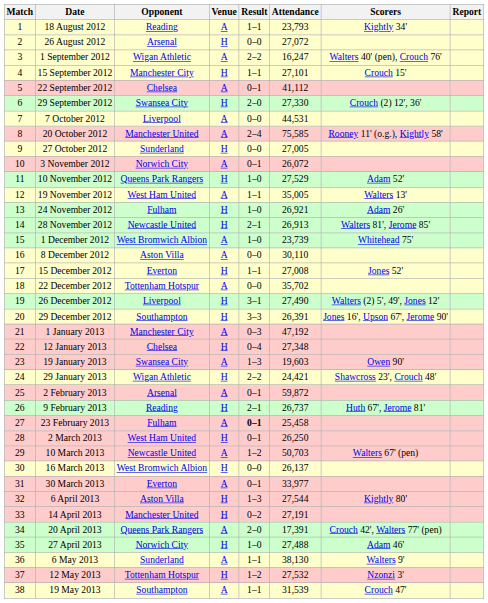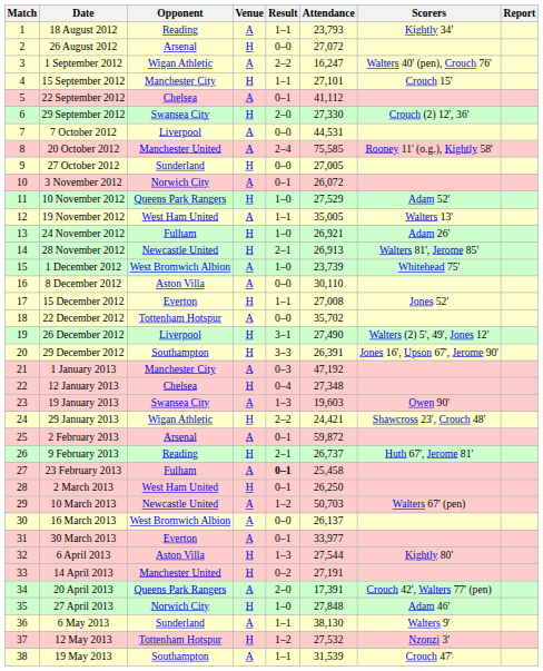16 March 2013 | Venue: H -> A
27 April 2013 | Attendance: 27,488 -> 27,848
